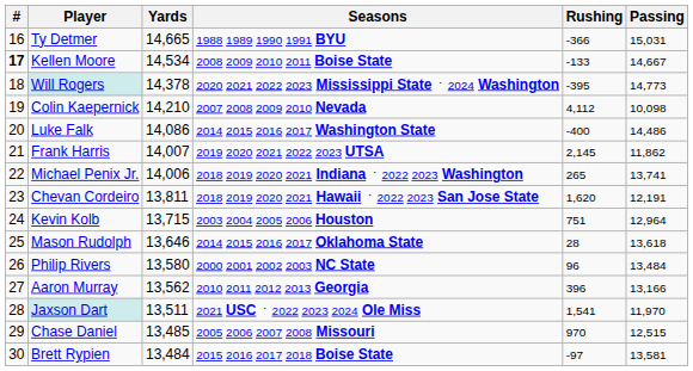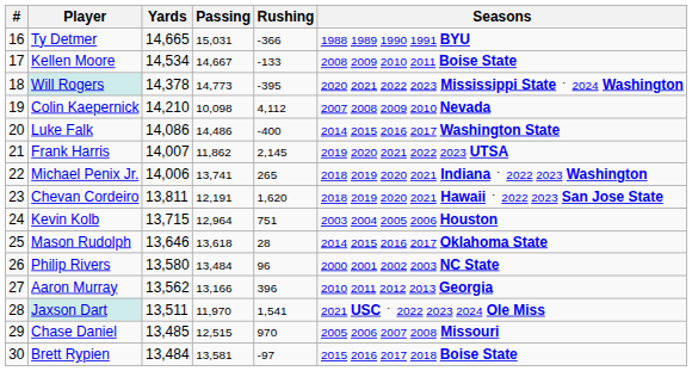columns swapped: Passing <-> Seasons
Kellen Moore | #: bold -> normal
